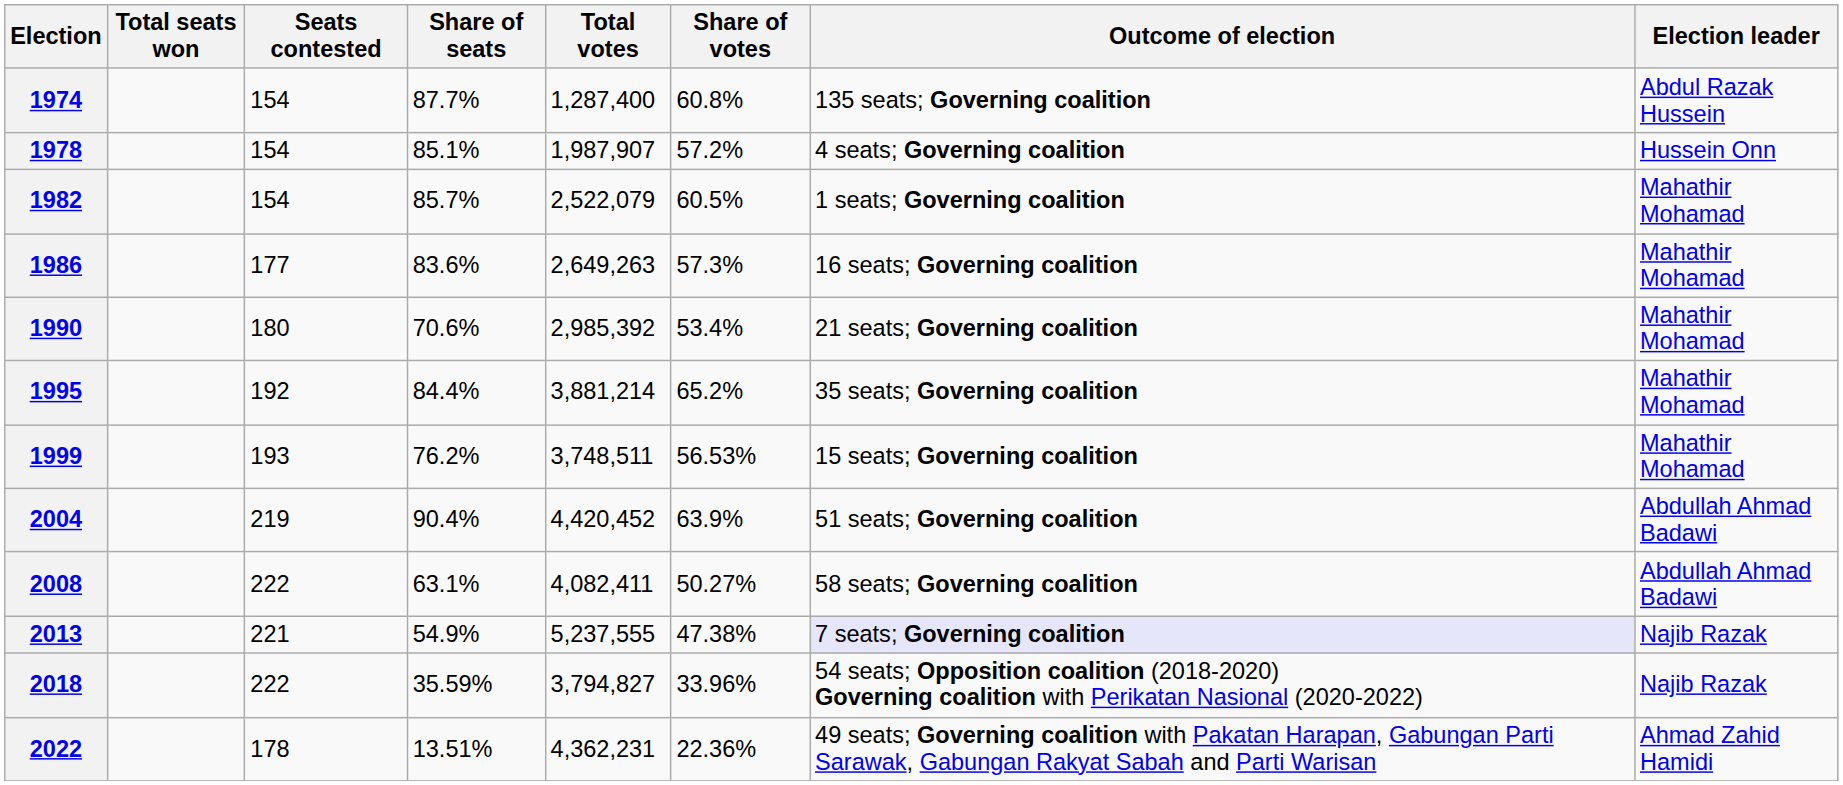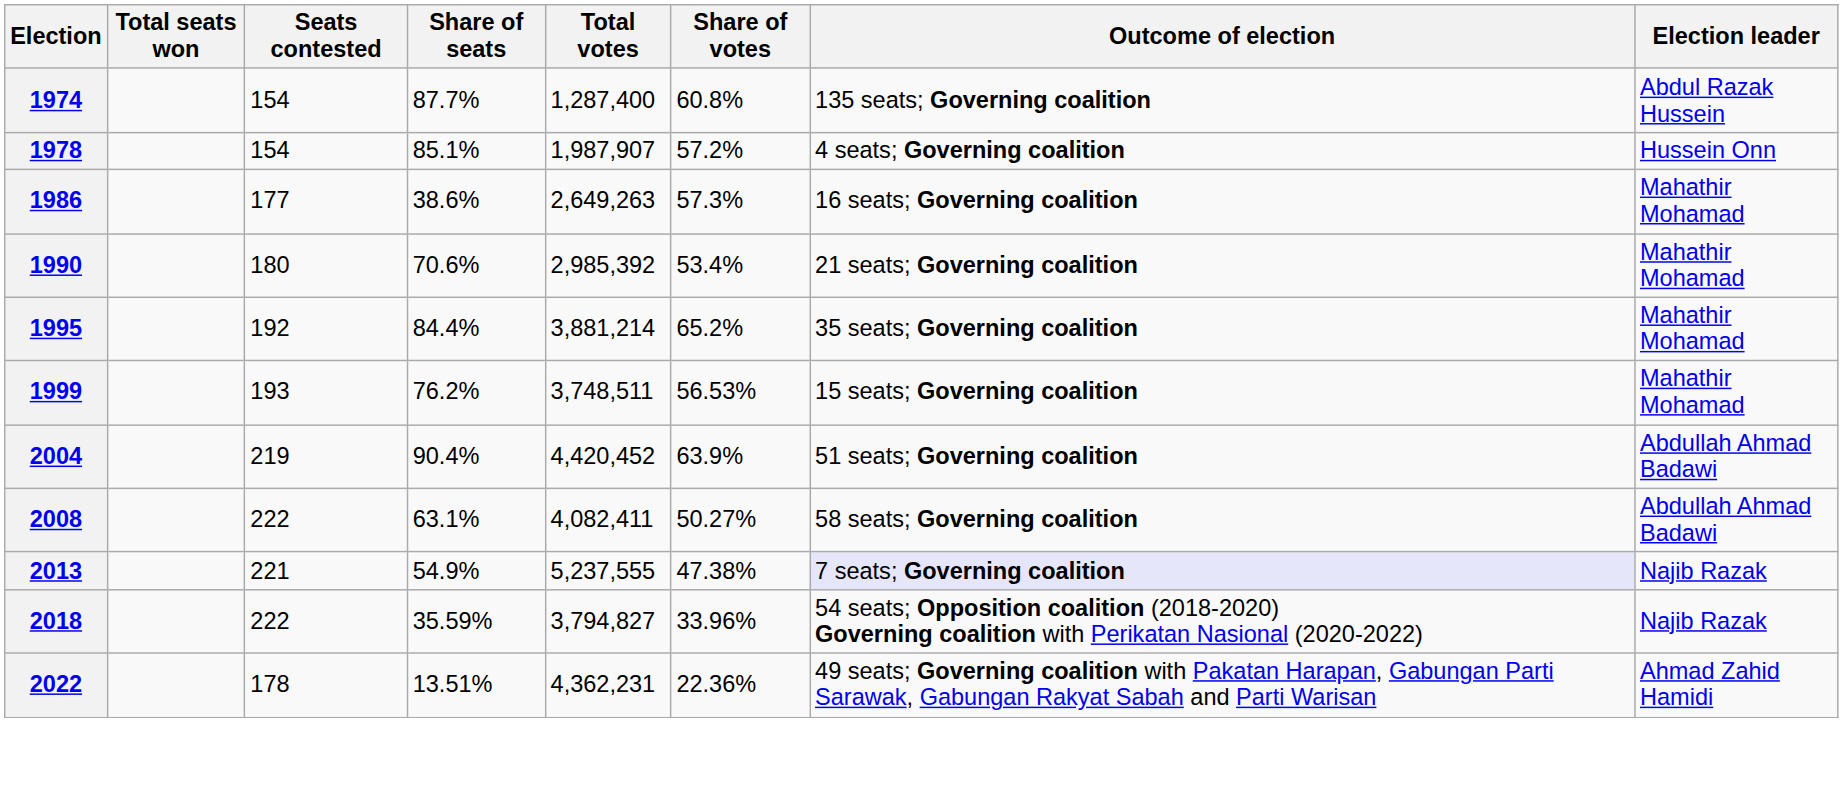- row: 1982 | 154 | 85.7% | 2,522,079 | 60.5% | 1 seats; Governing coalition | Mahathir Mohamad
1986 | Share of seats: 83.6% -> 38.6%
